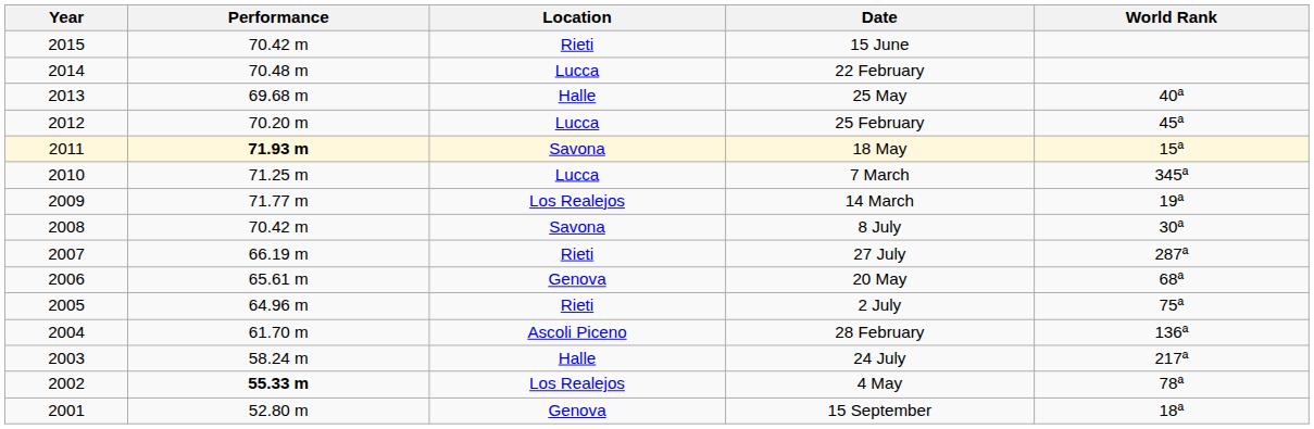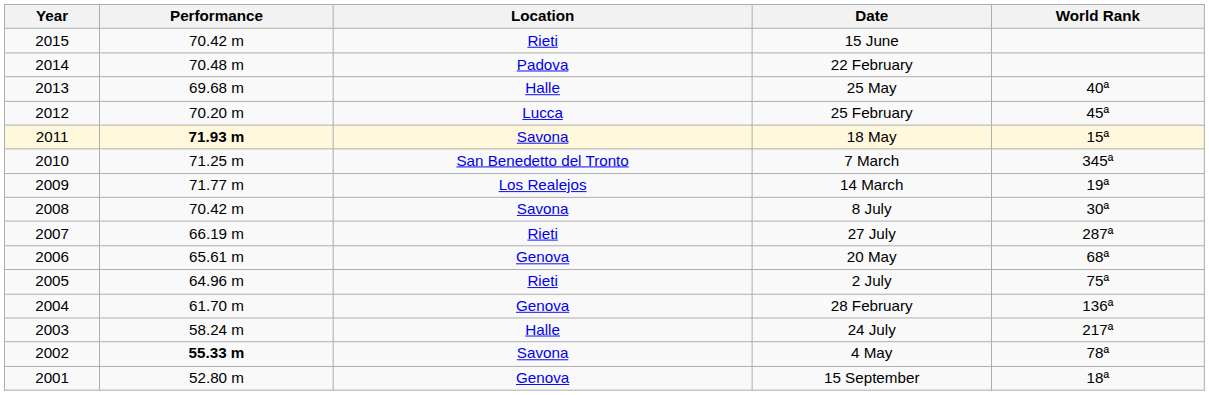22 February | Location: Lucca -> Padova
7 March | Location: Lucca -> San Benedetto del Tronto
28 February | Location: Ascoli Piceno -> Genova
4 May | Location: Los Realejos -> Savona
